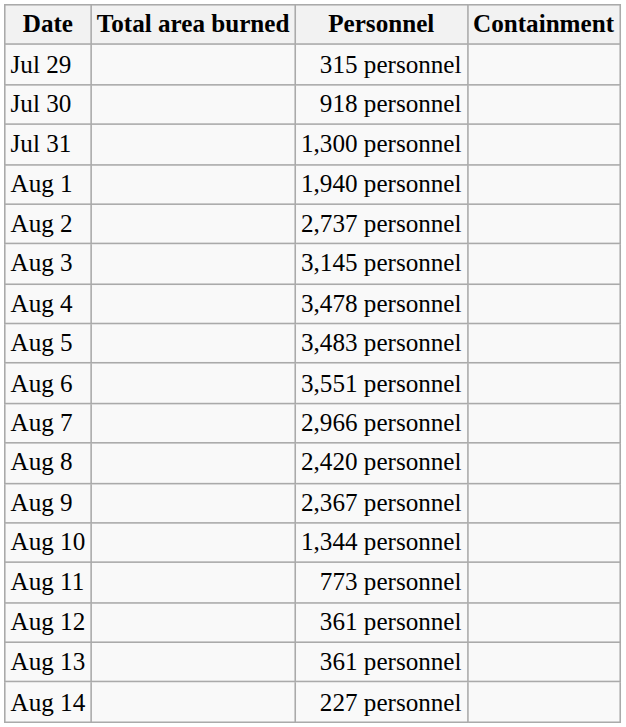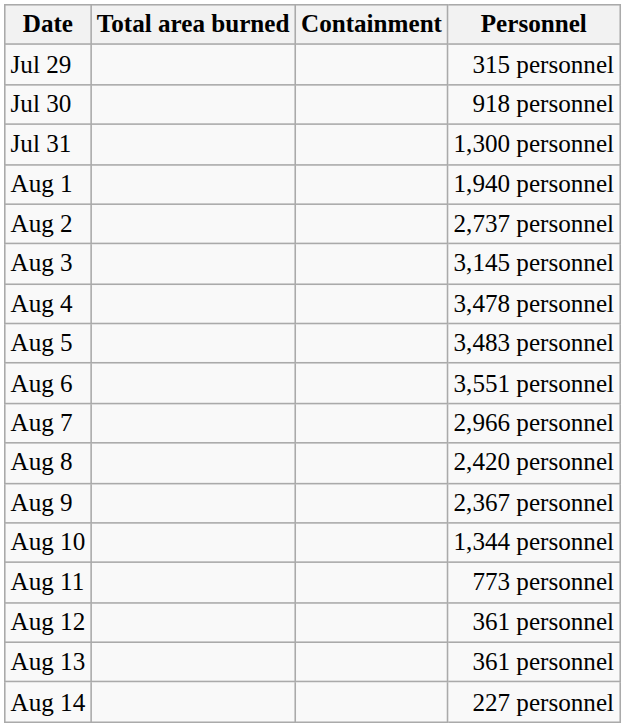columns swapped: Personnel <-> Containment
